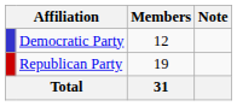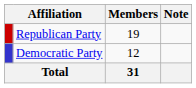rows swapped: Republican Party <-> Democratic Party
